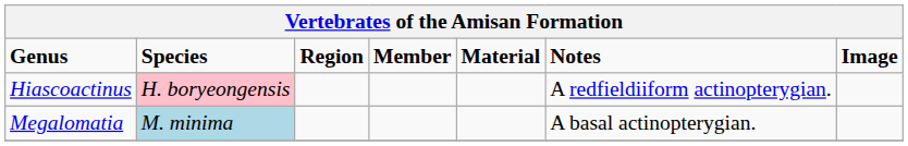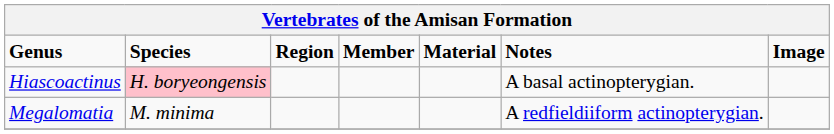Hiascoactinus | Notes: A redfieldiiform actinopterygian. -> A basal actinopterygian.
Megalomatia | Species: lightblue background -> no background
Megalomatia | Notes: A basal actinopterygian. -> A redfieldiiform actinopterygian.
